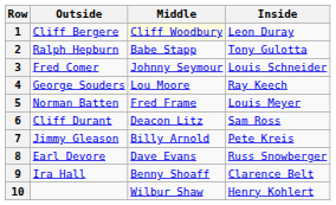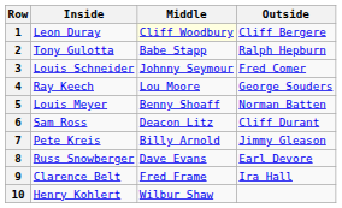columns swapped: Inside <-> Outside
5 | Middle: Fred Frame -> Benny Shoaff
9 | Middle: Benny Shoaff -> Fred Frame
